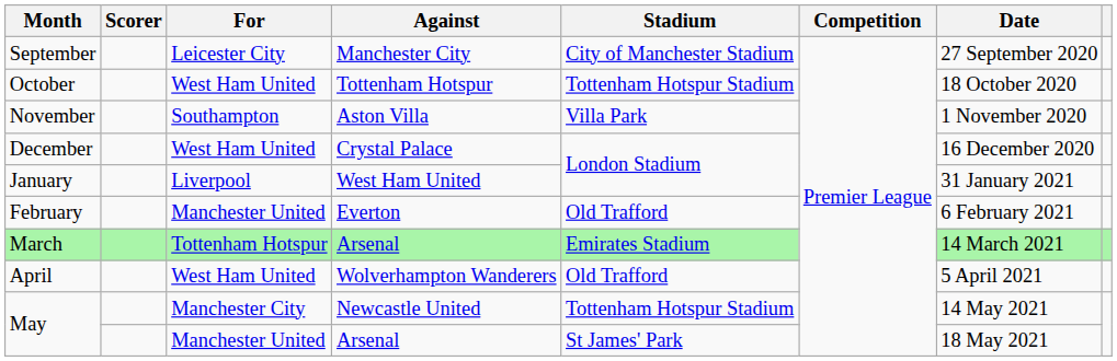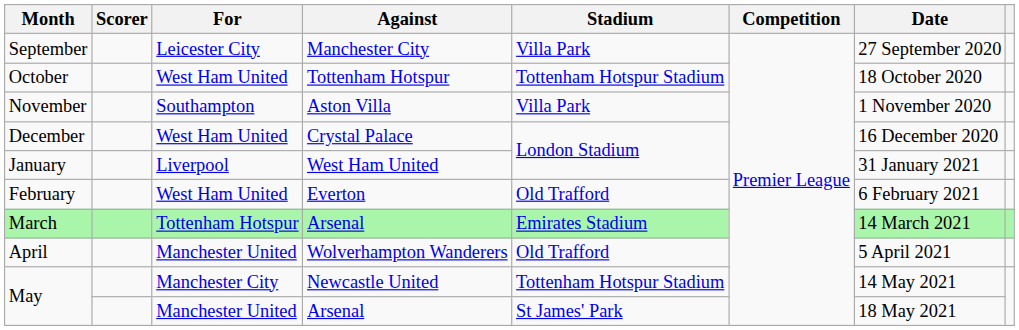September | Stadium: City of Manchester Stadium -> Villa Park
February | For: Manchester United -> West Ham United
April | For: West Ham United -> Manchester United
